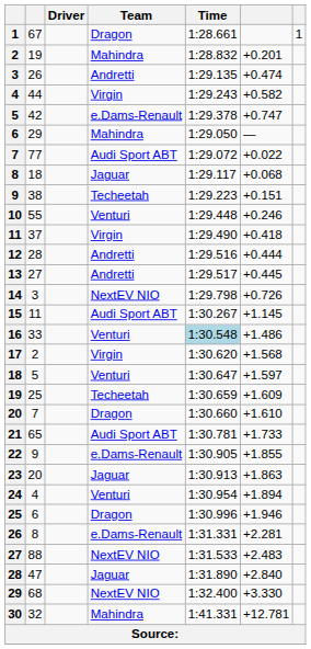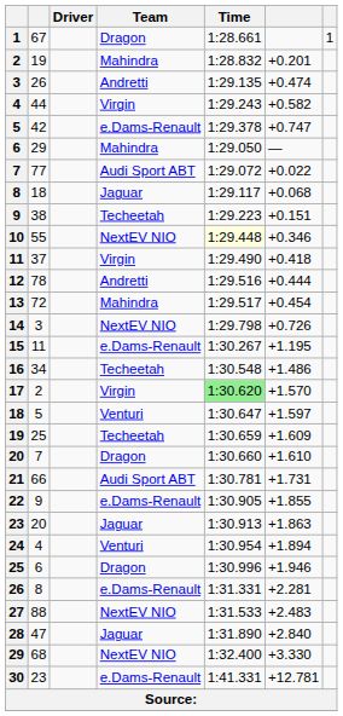10 | Team: Venturi -> NextEV NIO
10 | Time: no background -> lightyellow background
10 | column 6: +0.246 -> +0.346
12 | column 2: 28 -> 78
13 | column 2: 27 -> 72
13 | Team: Andretti -> Mahindra
13 | column 6: +0.445 -> +0.454
15 | Team: Audi Sport ABT -> e.Dams-Renault
15 | column 6: +1.145 -> +1.195
16 | column 2: 33 -> 34
16 | Team: Venturi -> Techeetah
16 | Time: lightblue background -> no background
17 | Time: no background -> lightgreen background
17 | column 6: +1.568 -> +1.570
21 | column 2: 65 -> 66
21 | column 6: +1.733 -> +1.731
30 | column 2: 32 -> 23
30 | Team: Mahindra -> e.Dams-Renault
